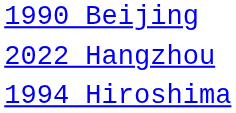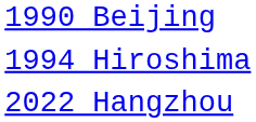rows swapped: 1994 Hiroshima <-> 2022 Hangzhou
